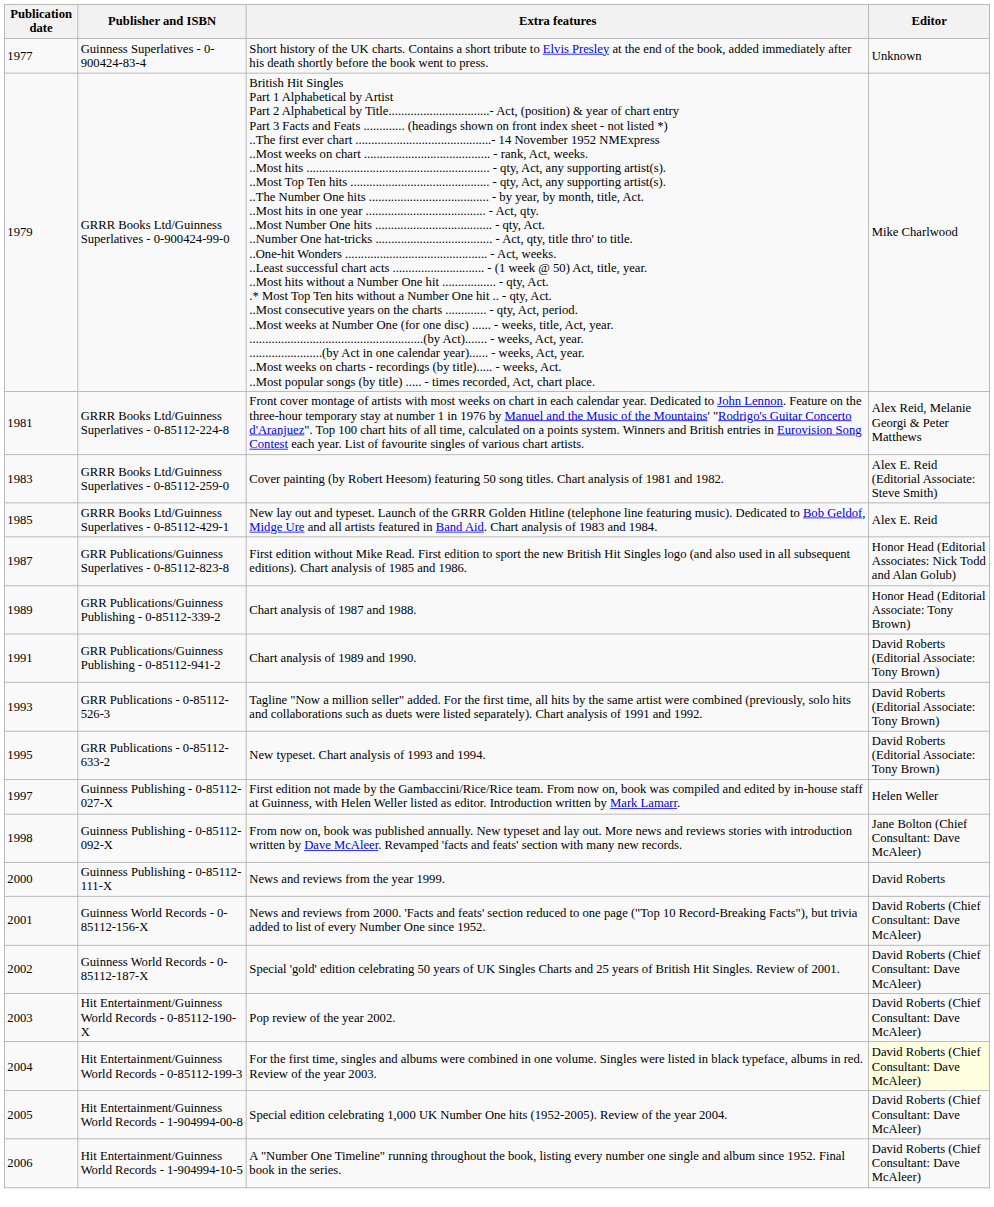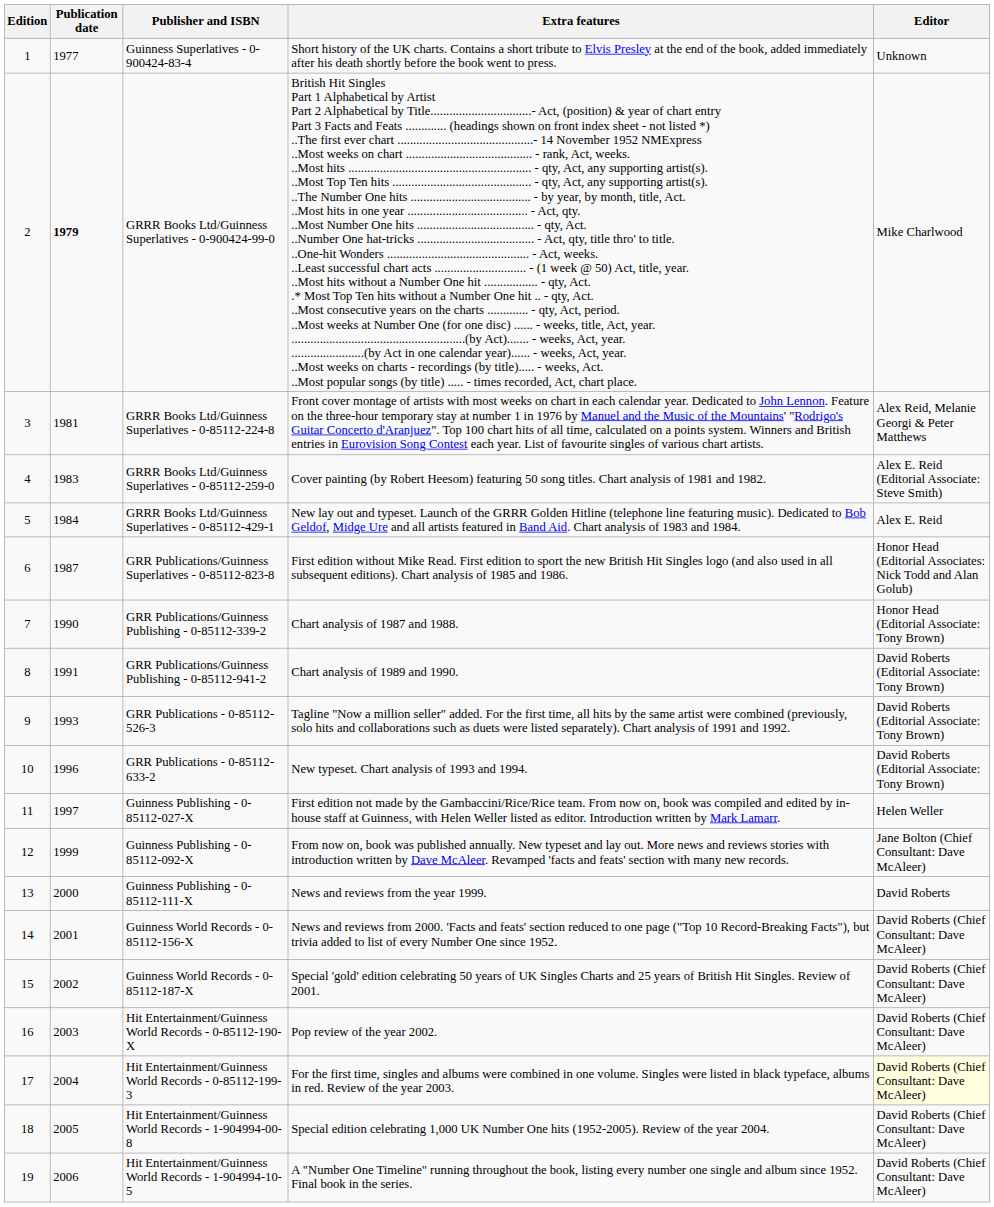+ column: Edition | 1 | 2 | 3 | 4 | 5 | 6 | 7 | 8 | 9 | 10 | 11 | 12 | 13 | 14 | 15 | 16 | 17 | 18 | 19
GRRR Books Ltd/Guinness Superlatives - 0-900424-99-0 | Publication date: normal -> bold
GRRR Books Ltd/Guinness Superlatives - 0-85112-429-1 | Publication date: 1985 -> 1984
GRR Publications/Guinness Publishing - 0-85112-339-2 | Publication date: 1989 -> 1990
GRR Publications - 0-85112-633-2 | Publication date: 1995 -> 1996
Guinness Publishing - 0-85112-092-X | Publication date: 1998 -> 1999
